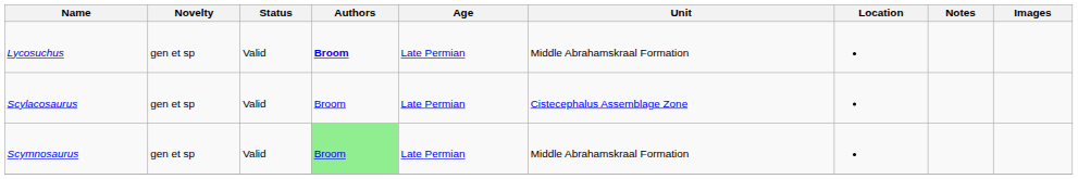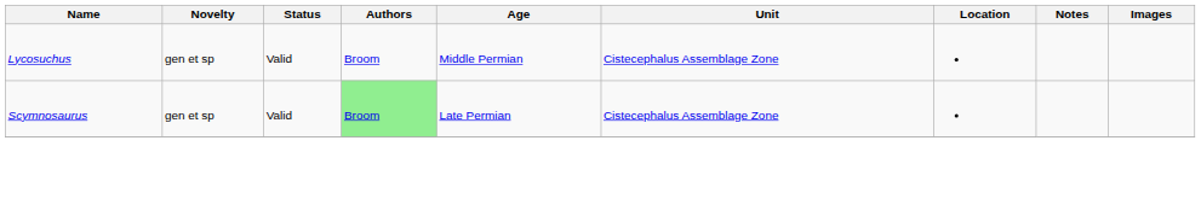Lycosuchus | Authors: bold -> normal
Lycosuchus | Age: Late Permian -> Middle Permian
Lycosuchus | Unit: Middle Abrahamskraal Formation -> Cistecephalus Assemblage Zone
- row: Scylacosaurus | gen et sp | Valid | Broom | Late Permian | Cistecephalus Assemblage Zone
Scymnosaurus | Unit: Middle Abrahamskraal Formation -> Cistecephalus Assemblage Zone
